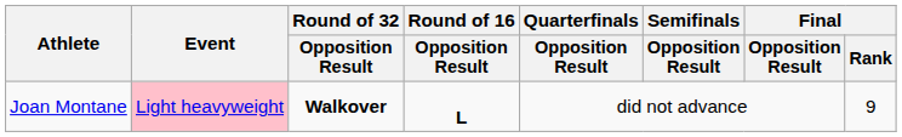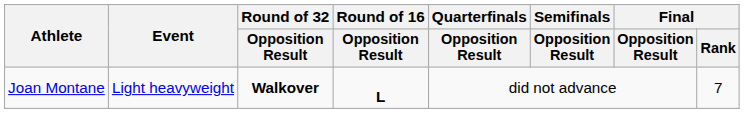Joan Montane | Event: pink background -> no background
Joan Montane | Final / Rank: 9 -> 7
